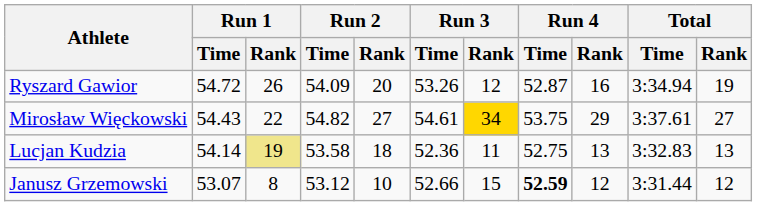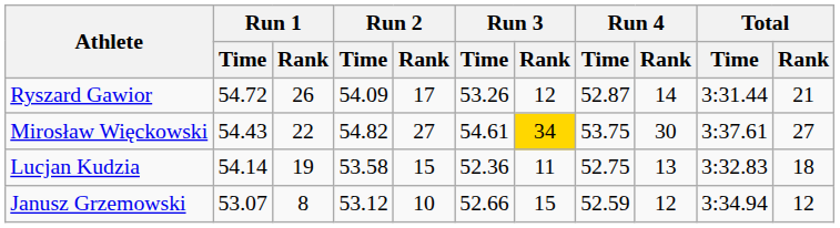Ryszard Gawior | Run 2 / Rank: 20 -> 17
Ryszard Gawior | Run 4 / Rank: 16 -> 14
Ryszard Gawior | Total / Time: 3:34.94 -> 3:31.44
Ryszard Gawior | Total / Rank: 19 -> 21
Mirosław Więckowski | Run 4 / Rank: 29 -> 30
Lucjan Kudzia | Run 1 / Rank: khaki background -> no background
Lucjan Kudzia | Run 2 / Rank: 18 -> 15
Lucjan Kudzia | Total / Rank: 13 -> 18
Janusz Grzemowski | Run 4 / Time: bold -> normal
Janusz Grzemowski | Total / Time: 3:31.44 -> 3:34.94
